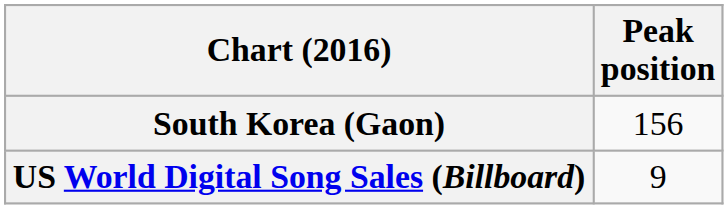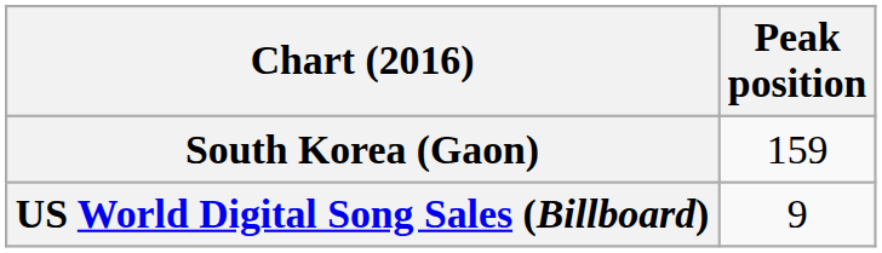South Korea (Gaon) | Peak position: 156 -> 159
